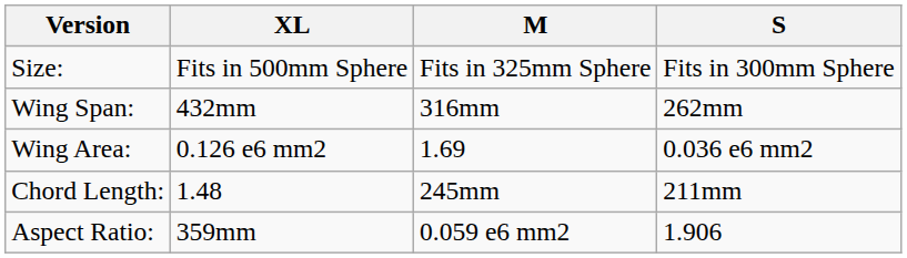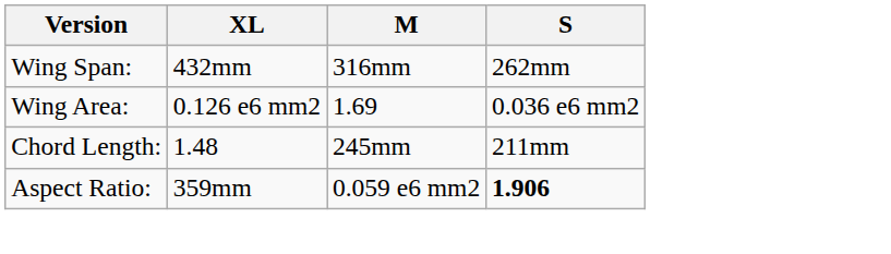- row: Size: | Fits in 500mm Sphere | Fits in 325mm Sphere | Fits in 300mm Sphere
Aspect Ratio: | S: normal -> bold
